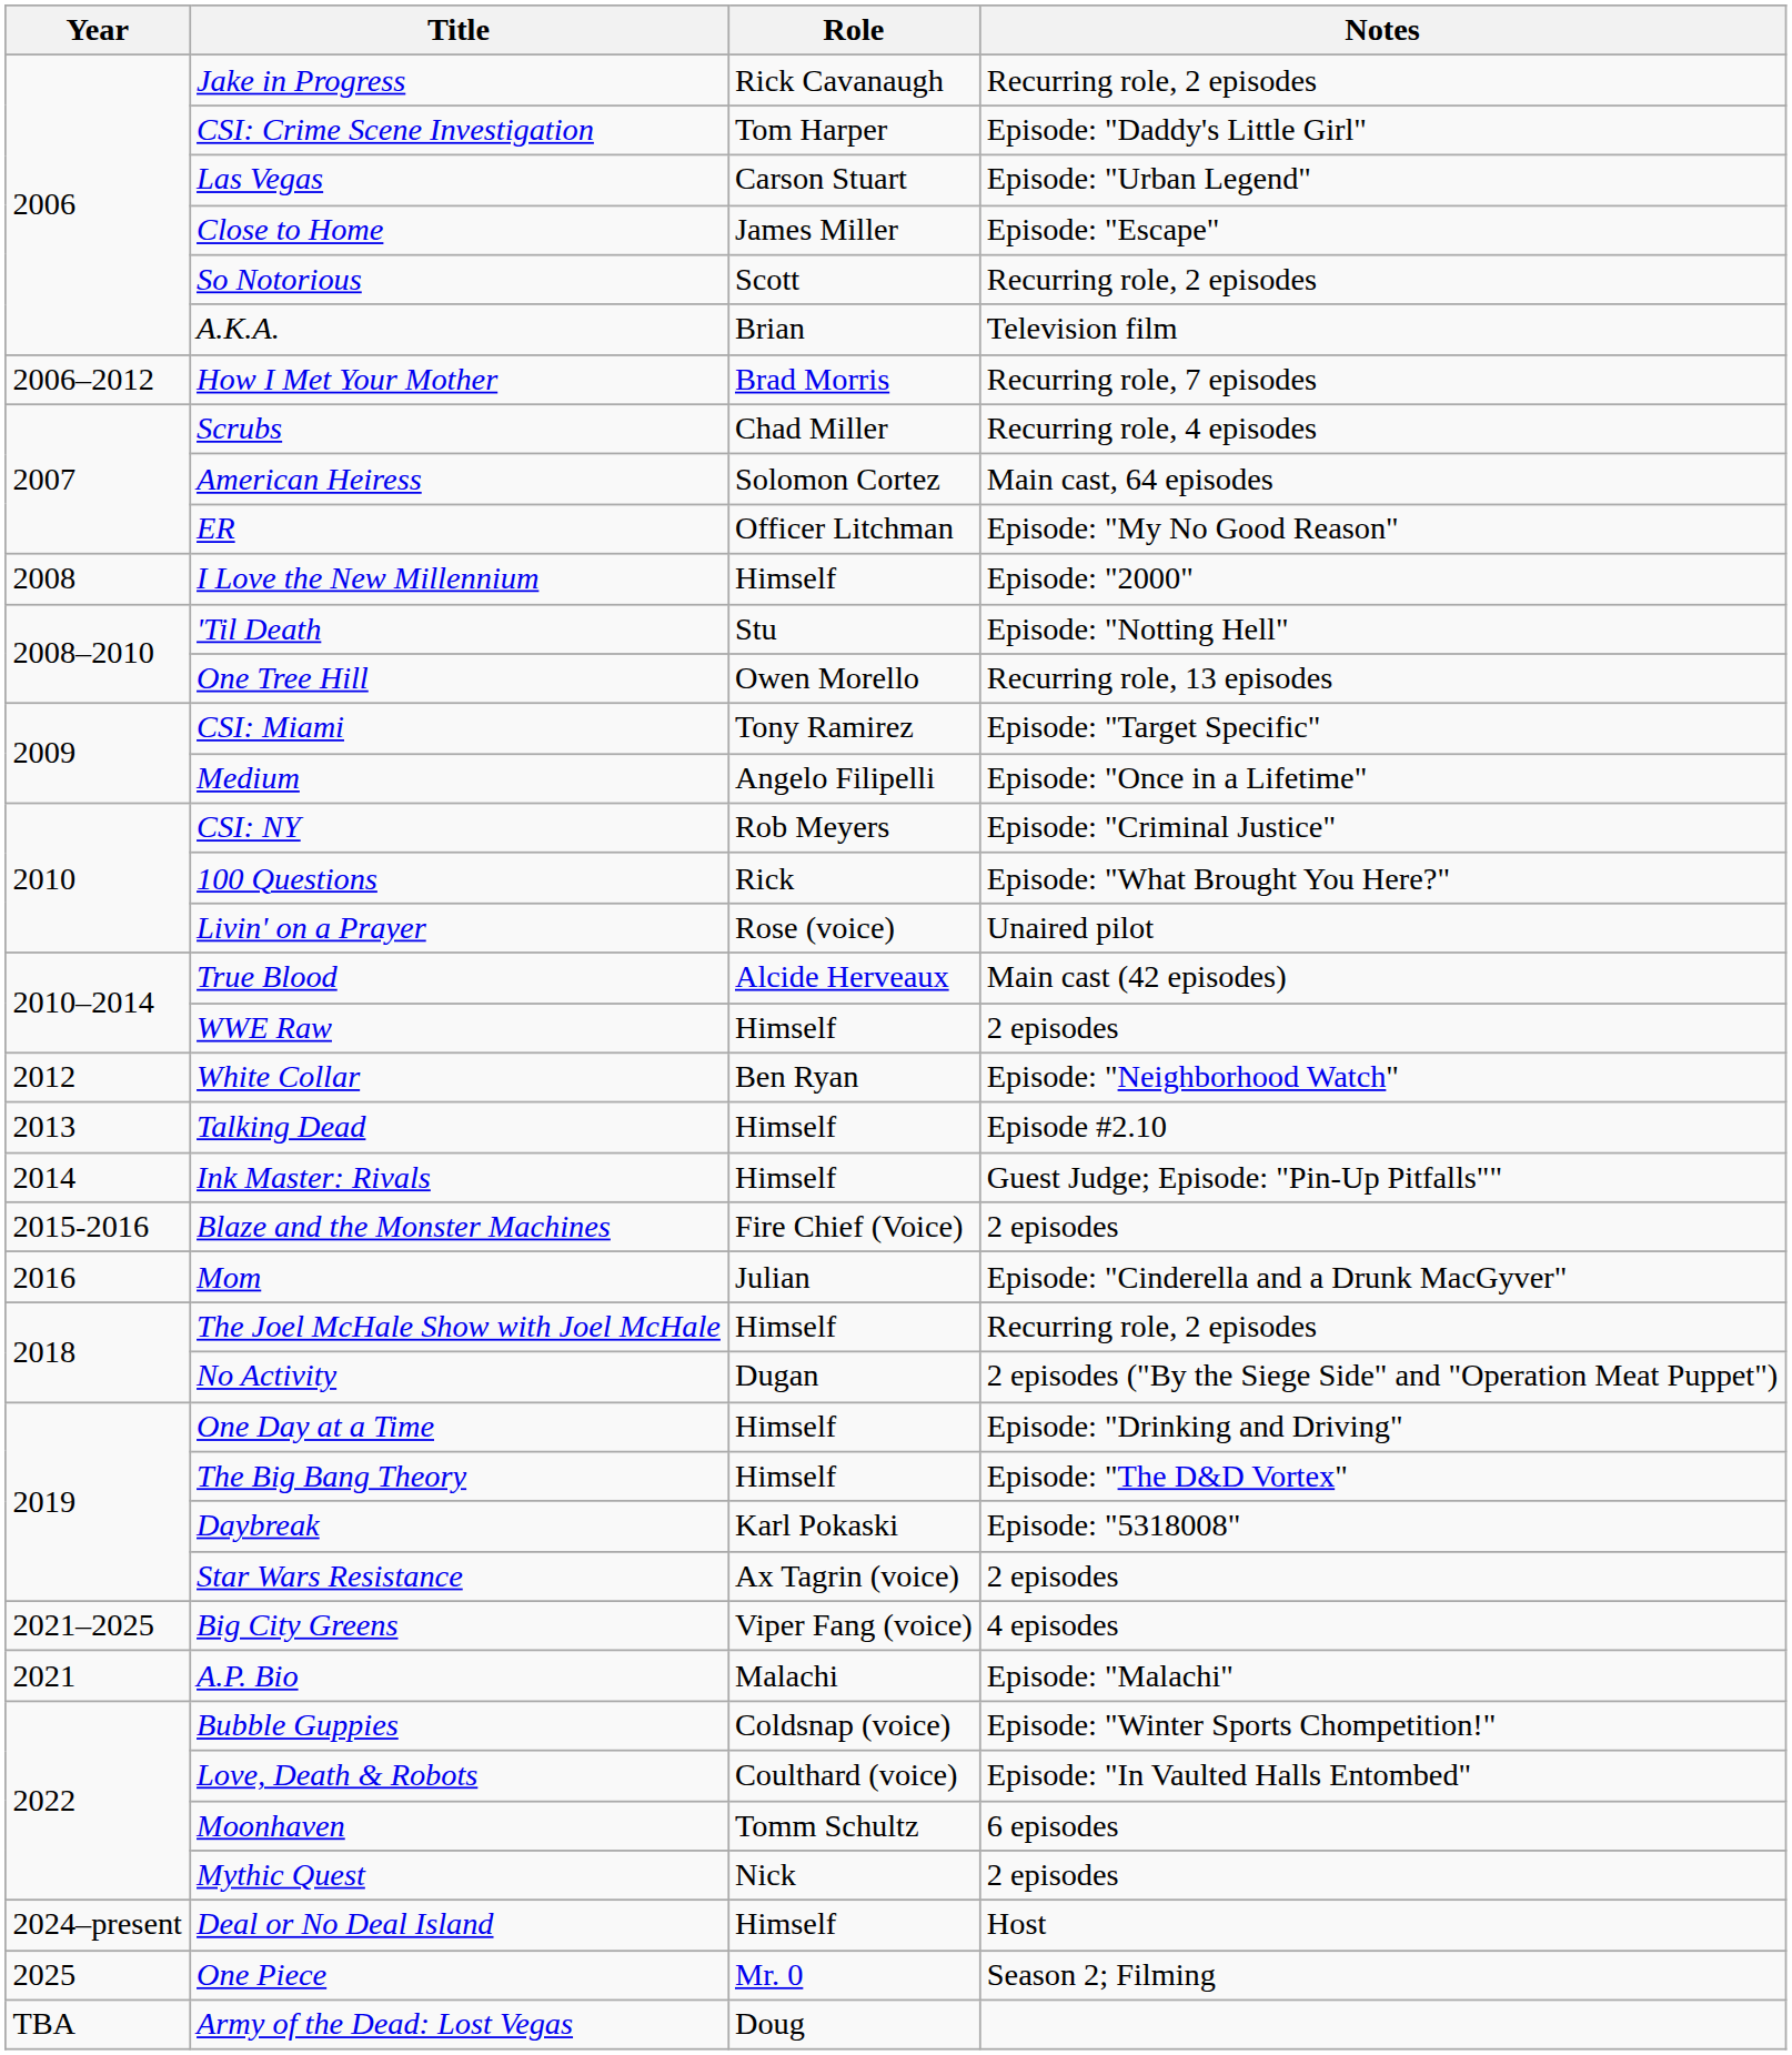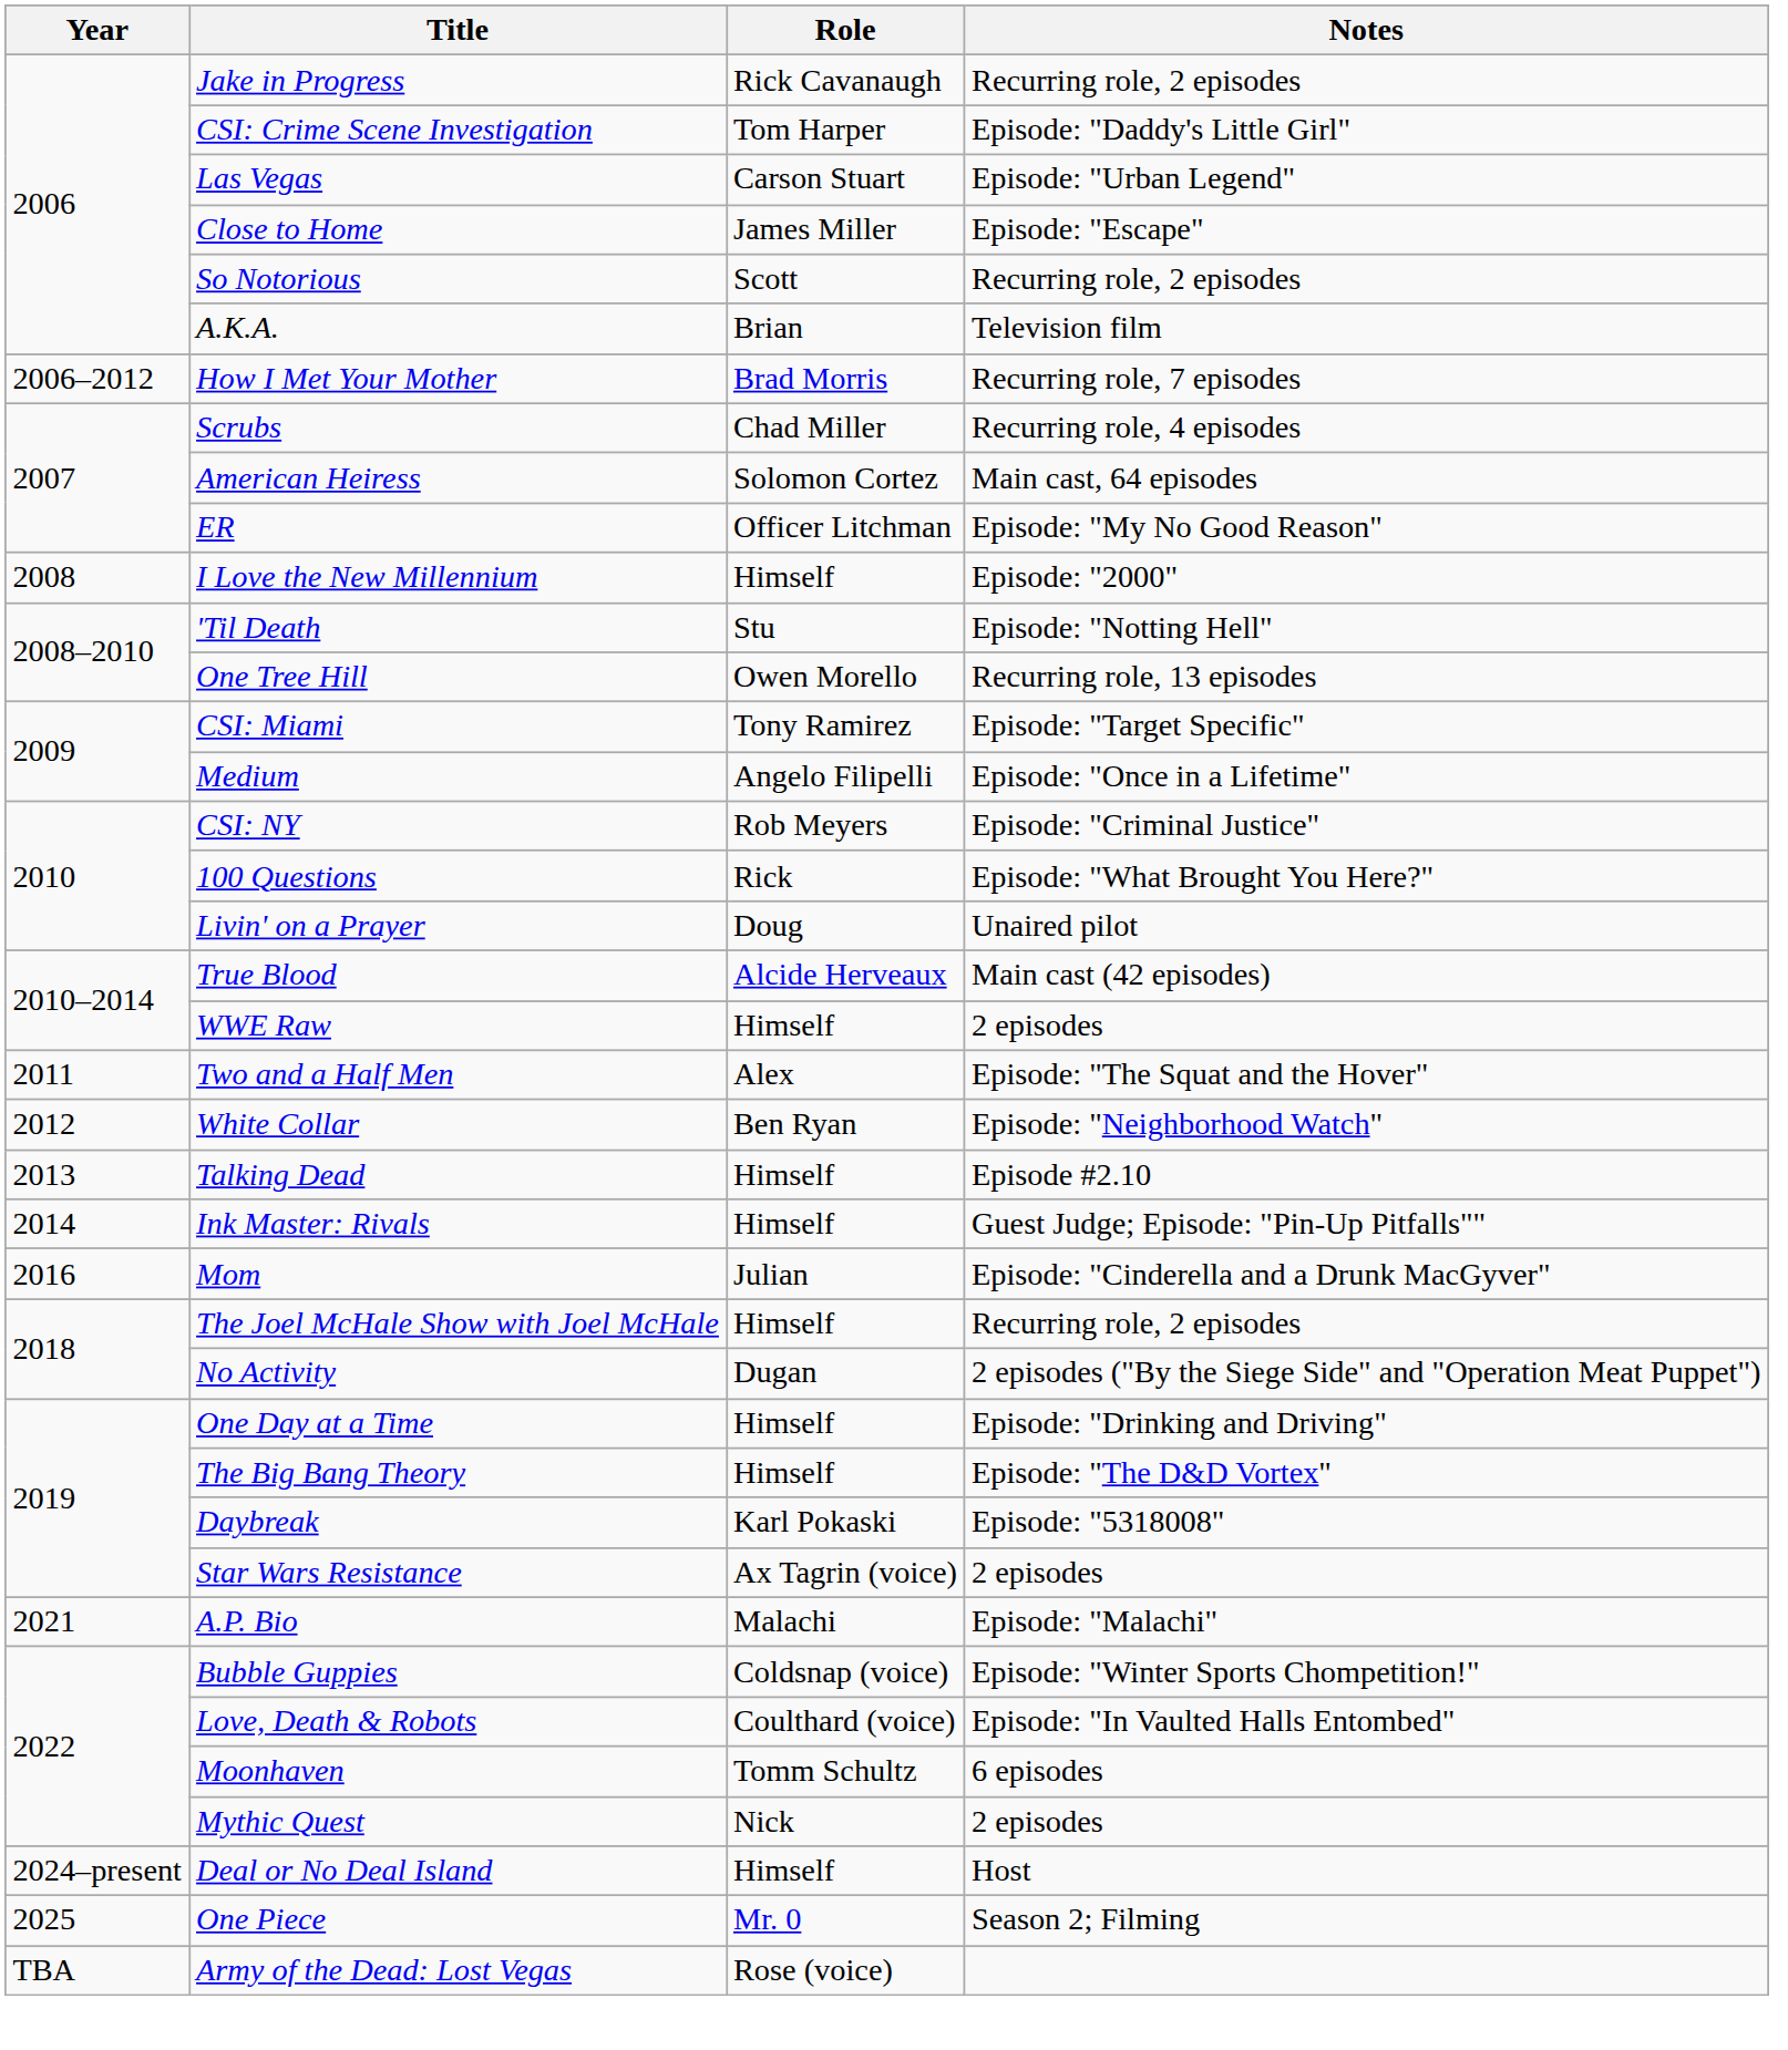Livin' on a Prayer | Role: Rose (voice) -> Doug
+ row: 2011 | Two and a Half Men | Alex | Episode: "The Squat and the Hover"
- row: 2015-2016 | Blaze and the Monster Machines | Fire Chief (Voice) | 2 episodes
- row: 2021–2025 | Big City Greens | Viper Fang (voice) | 4 episodes
Army of the Dead: Lost Vegas | Role: Doug -> Rose (voice)
